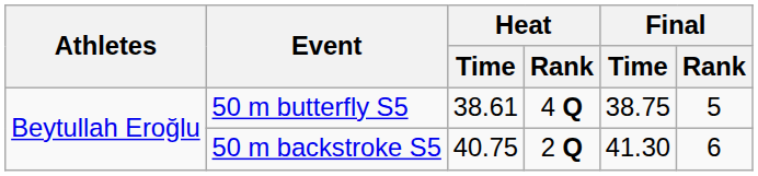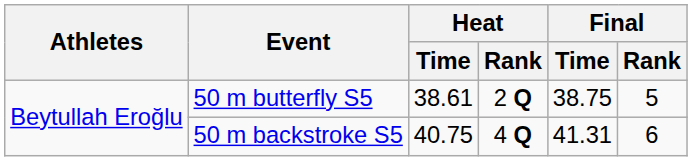50 m butterfly S5 | Heat / Rank: 4 Q -> 2 Q
50 m backstroke S5 | Heat / Rank: 2 Q -> 4 Q
50 m backstroke S5 | Final / Time: 41.30 -> 41.31
